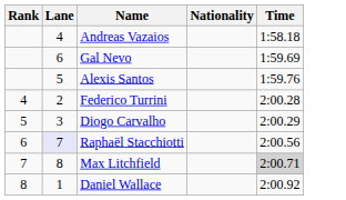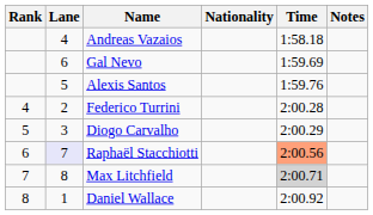+ column: Notes
Raphaël Stacchiotti | Time: no background -> lightsalmon background
